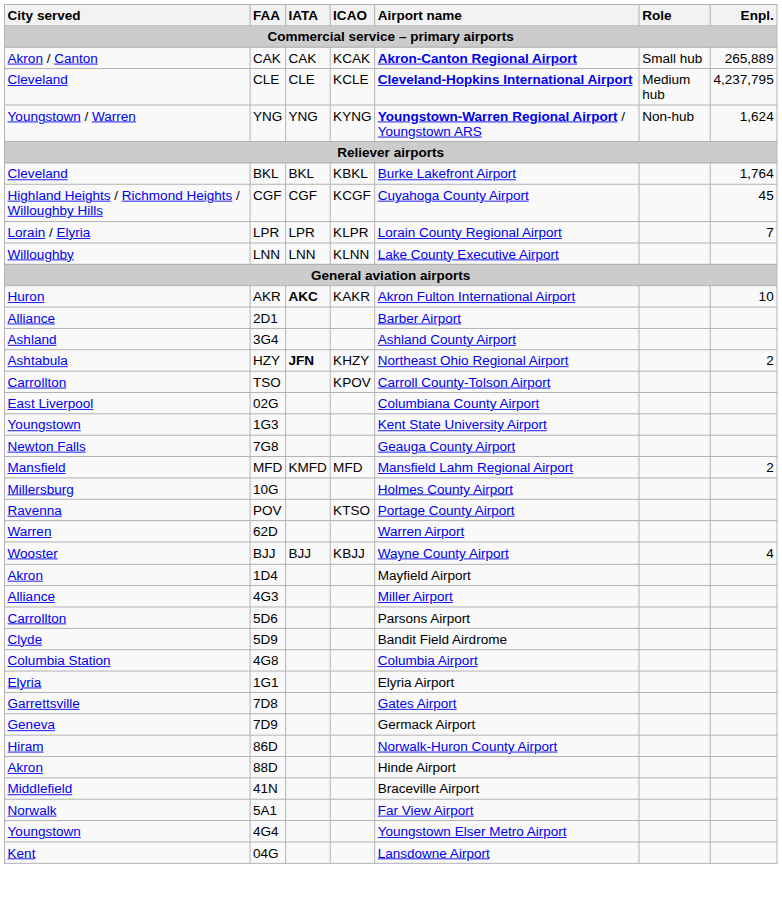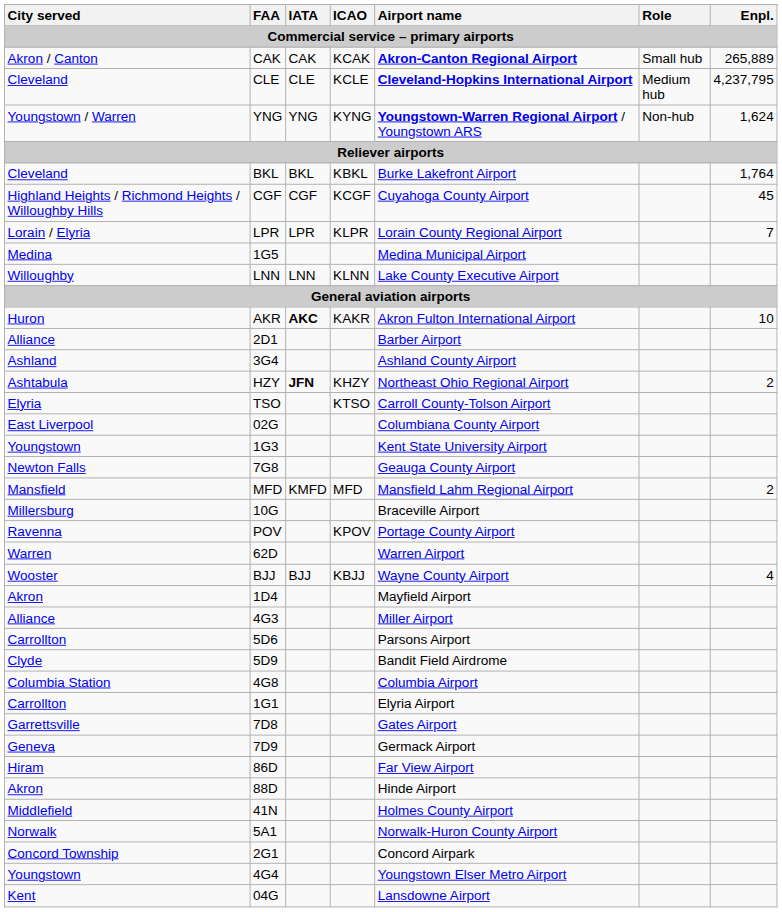+ row: Medina | 1G5 | Medina Municipal Airport
TSO | City served: Carrollton -> Elyria
TSO | ICAO: KPOV -> KTSO
10G | Airport name: Holmes County Airport -> Braceville Airport
POV | ICAO: KTSO -> KPOV
1G1 | City served: Elyria -> Carrollton
86D | Airport name: Norwalk-Huron County Airport -> Far View Airport
41N | Airport name: Braceville Airport -> Holmes County Airport
5A1 | Airport name: Far View Airport -> Norwalk-Huron County Airport
+ row: Concord Township | 2G1 | Concord Airpark
